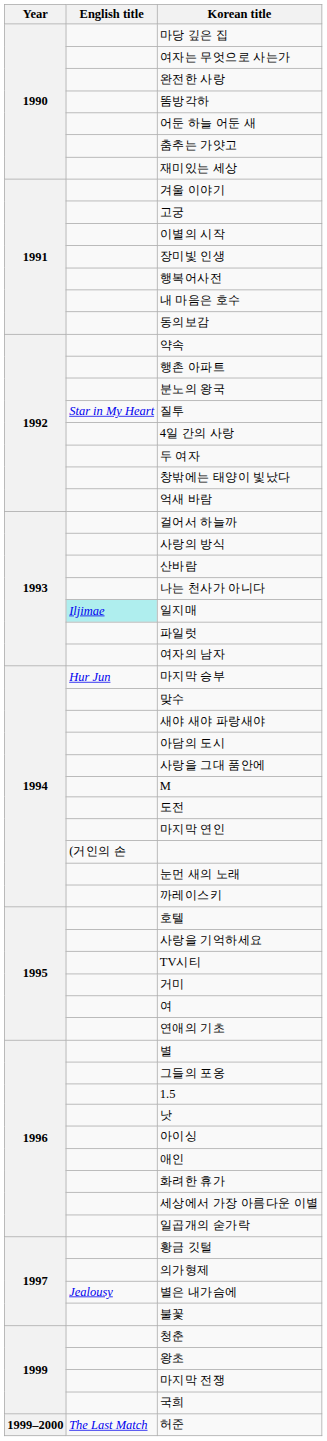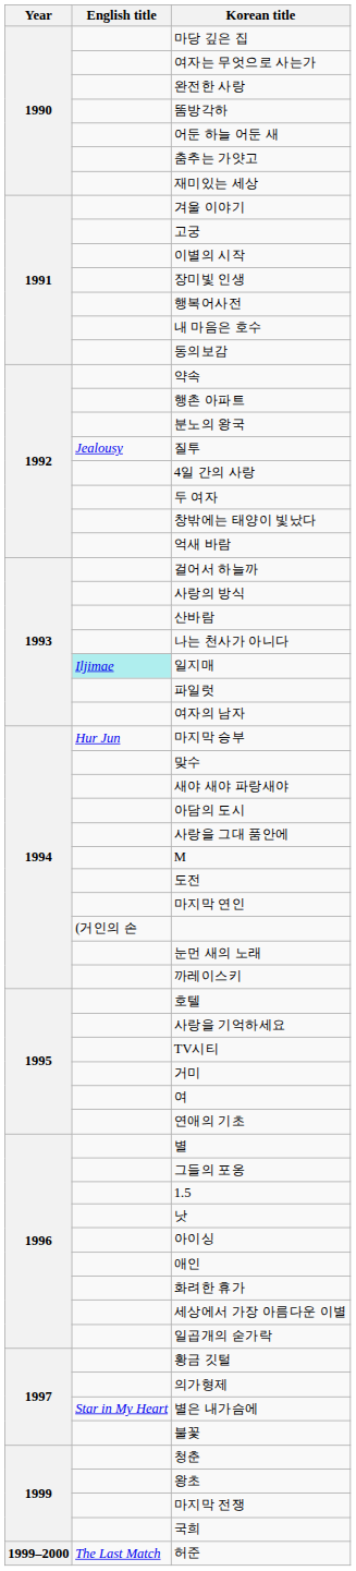질투 | English title: Star in My Heart -> Jealousy
별은 내가슴에 | English title: Jealousy -> Star in My Heart
